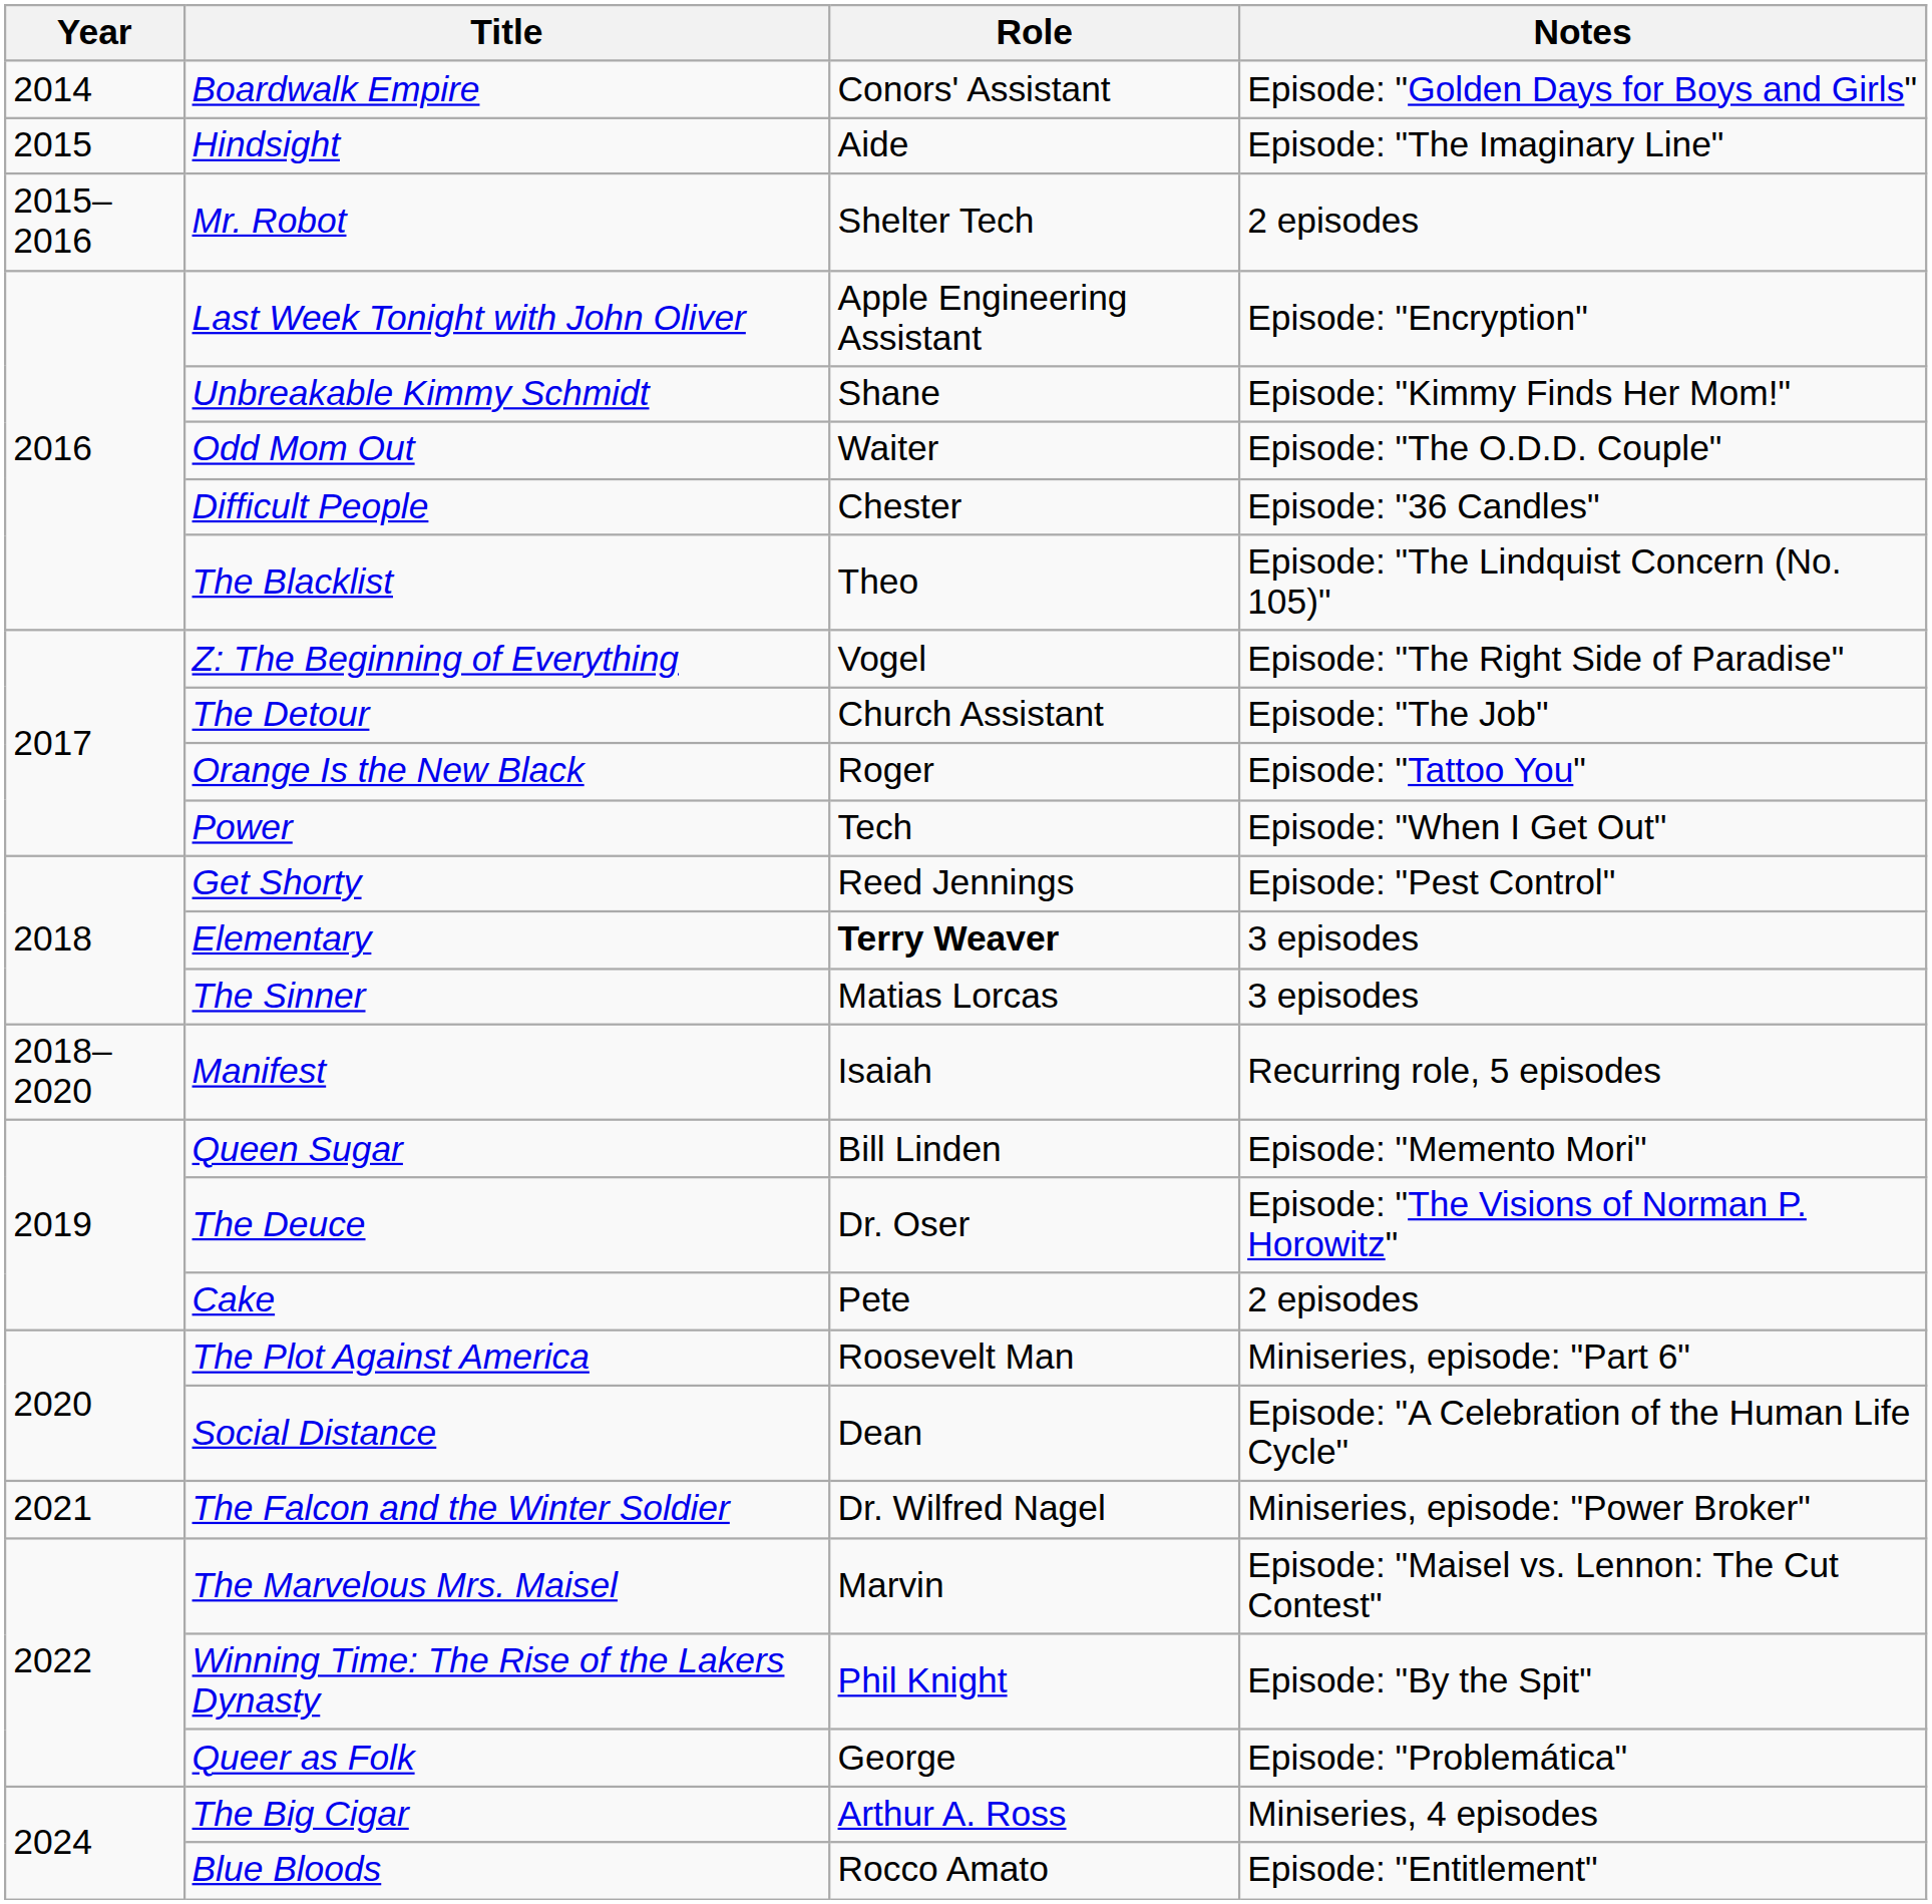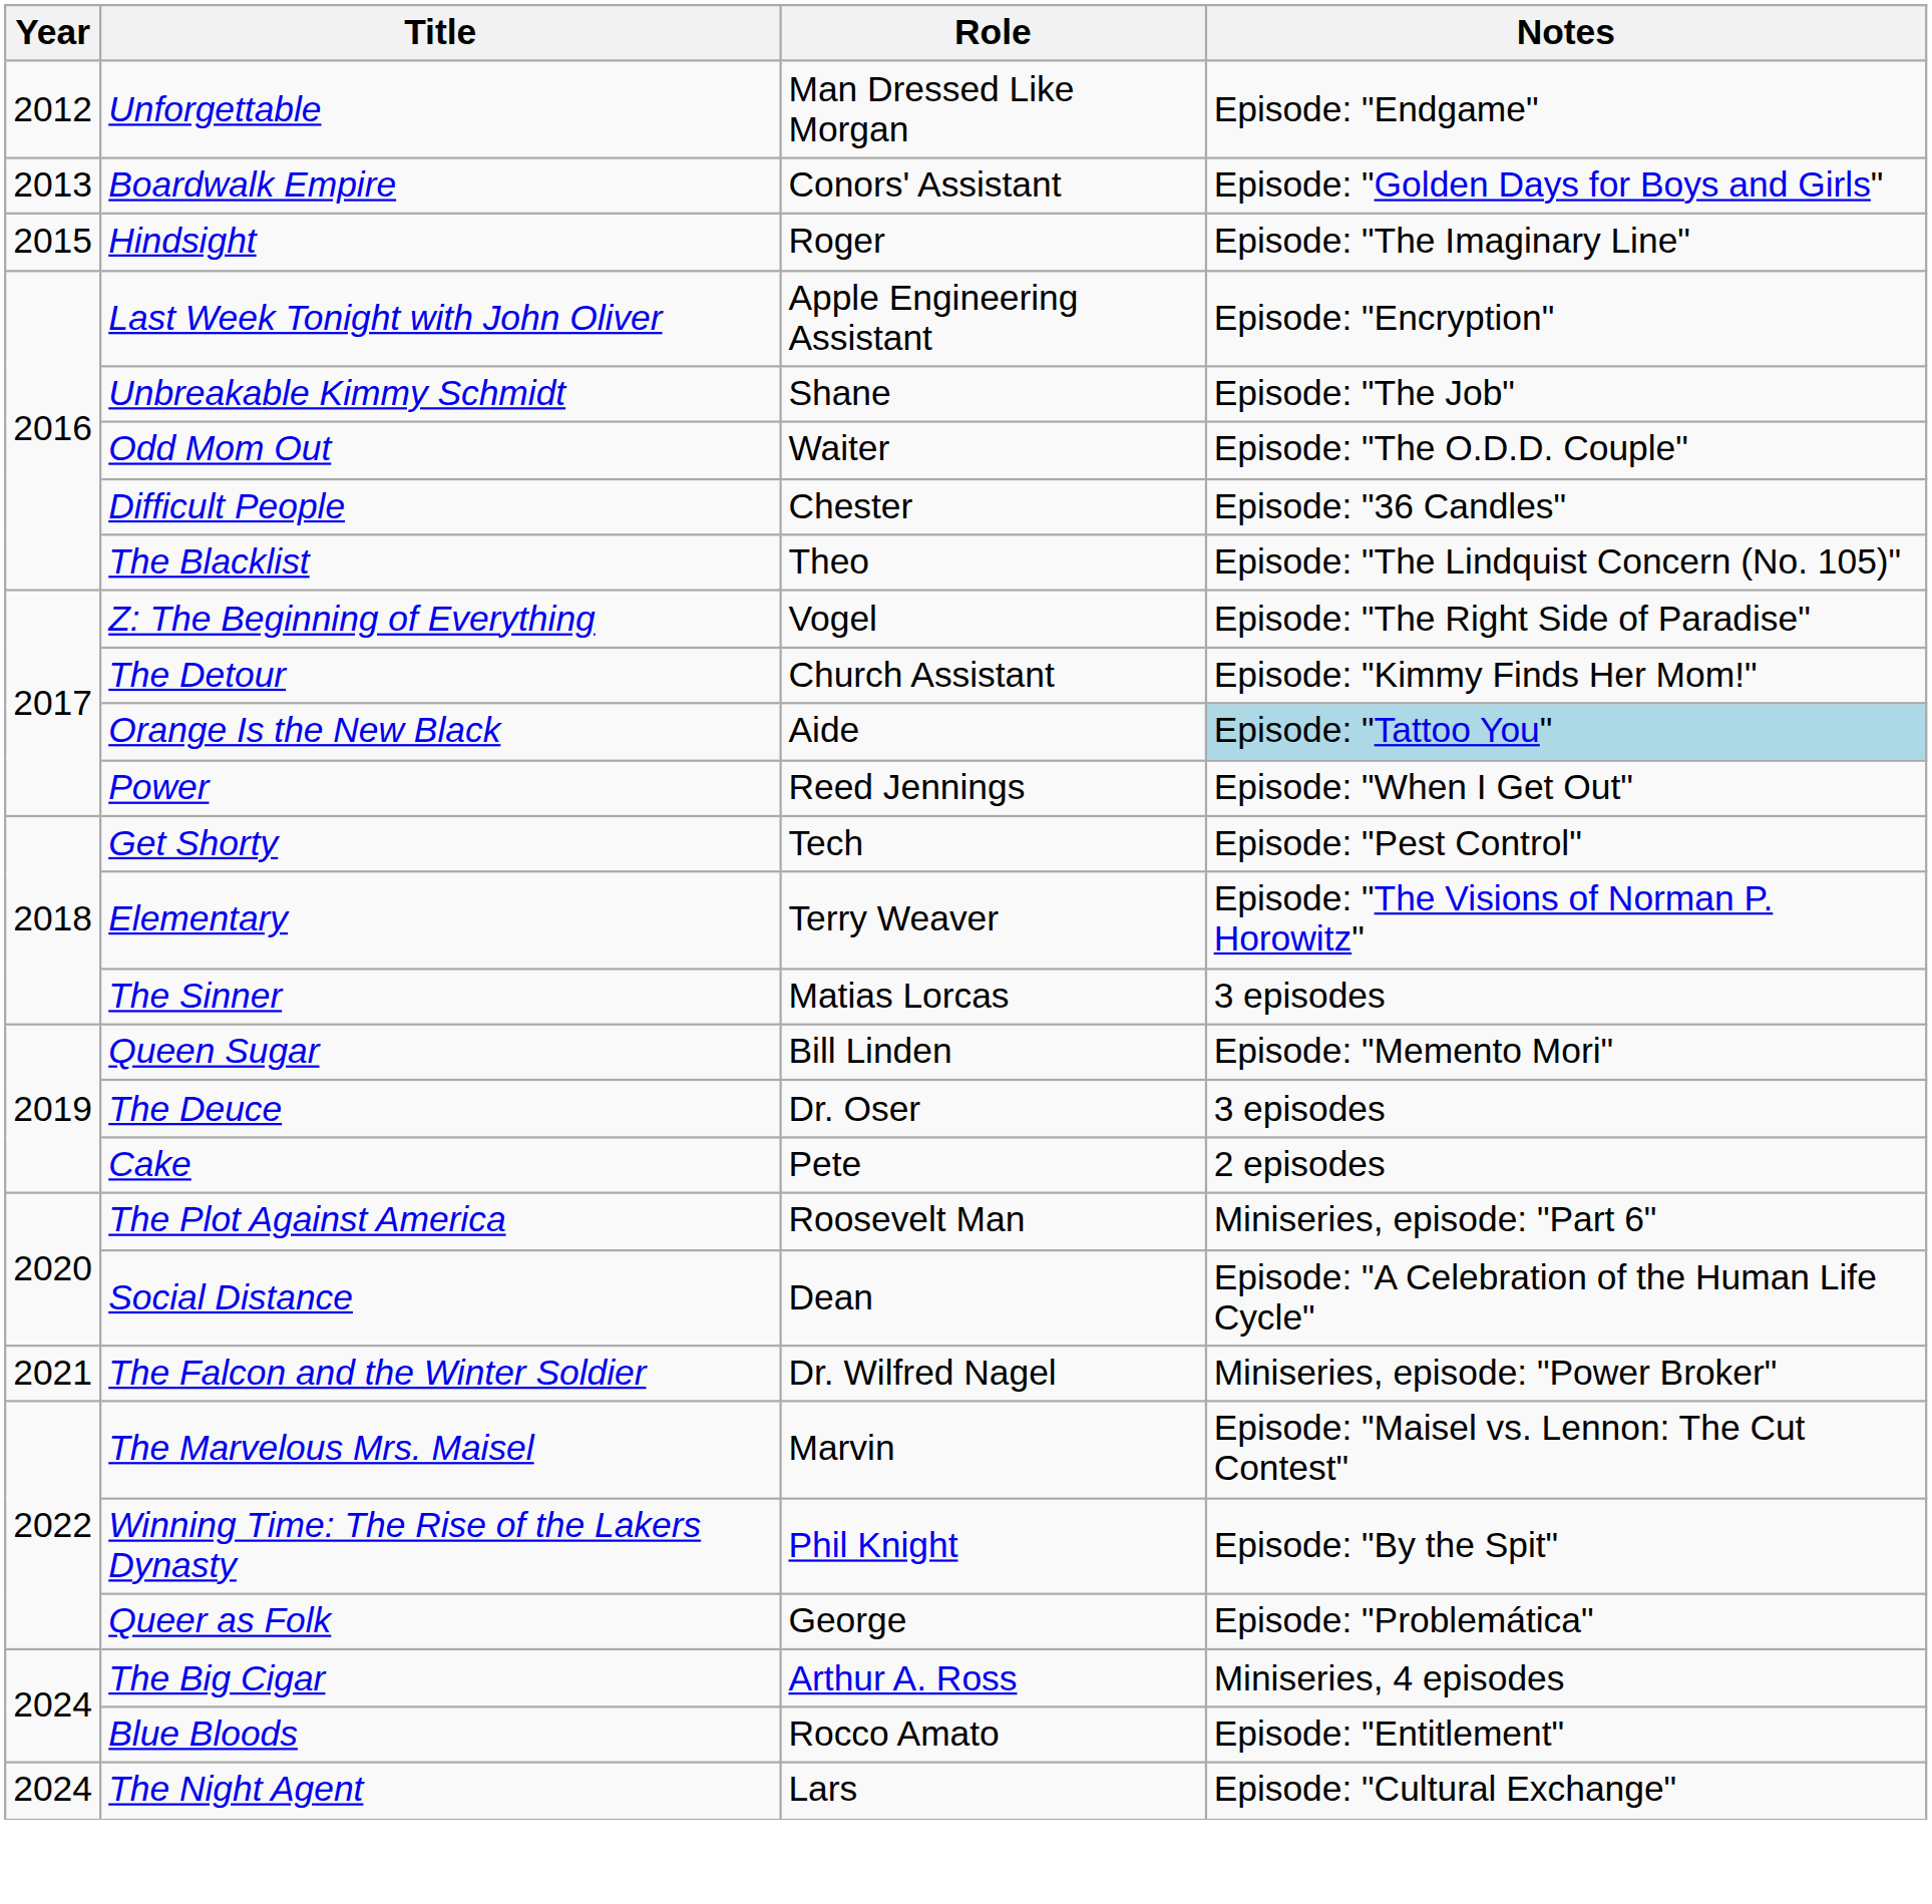+ row: 2012 | Unforgettable | Man Dressed Like Morgan | Episode: "Endgame"
Boardwalk Empire | Year: 2014 -> 2013
Hindsight | Role: Aide -> Roger
- row: 2015–2016 | Mr. Robot | Shelter Tech | 2 episodes
Unbreakable Kimmy Schmidt | Notes: Episode: "Kimmy Finds Her Mom!" -> Episode: "The Job"
The Detour | Notes: Episode: "The Job" -> Episode: "Kimmy Finds Her Mom!"
Orange Is the New Black | Role: Roger -> Aide
Orange Is the New Black | Notes: no background -> lightblue background
Power | Role: Tech -> Reed Jennings
Get Shorty | Role: Reed Jennings -> Tech
Elementary | Role: bold -> normal
Elementary | Notes: 3 episodes -> Episode: "The Visions of Norman P. Horowitz"
- row: 2018–2020 | Manifest | Isaiah | Recurring role, 5 episodes
The Deuce | Notes: Episode: "The Visions of Norman P. Horowitz" -> 3 episodes
+ row: 2024 | The Night Agent | Lars | Episode: "Cultural Exchange"
